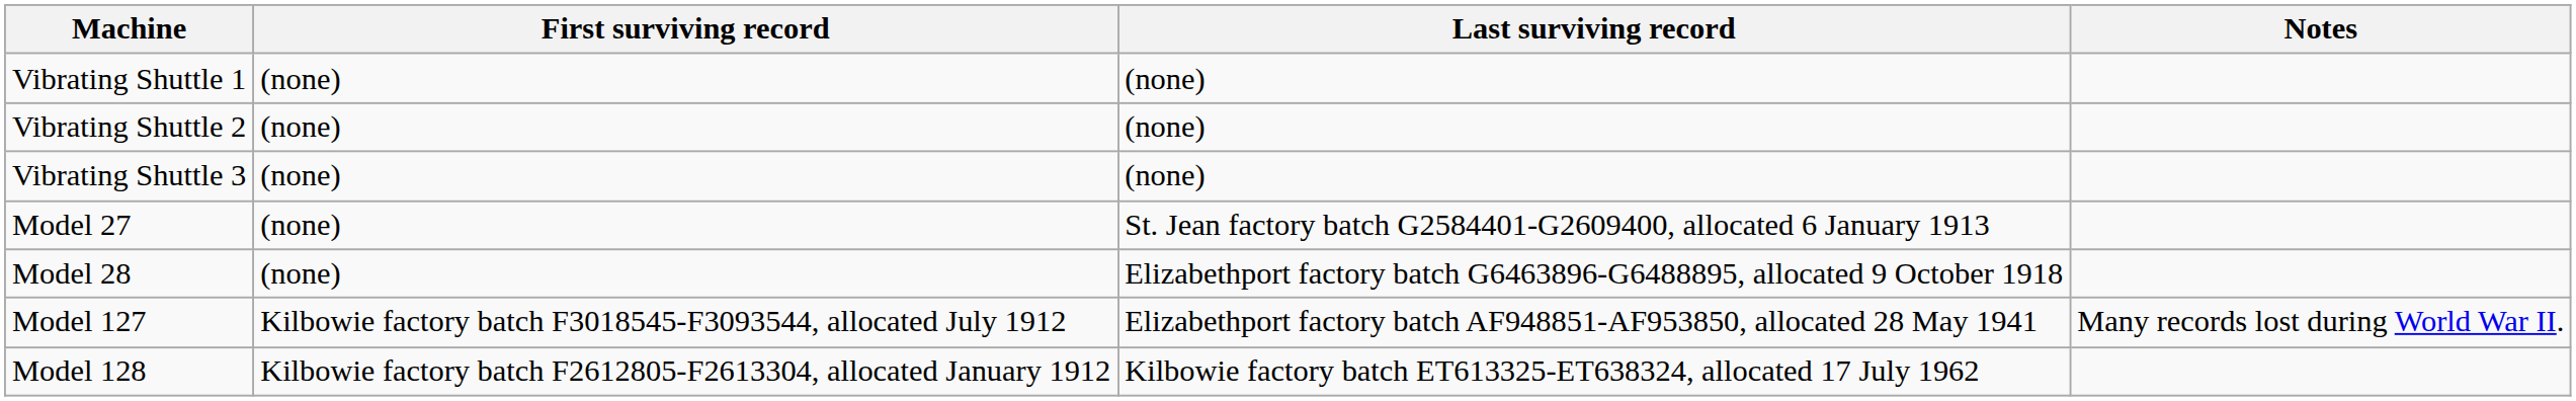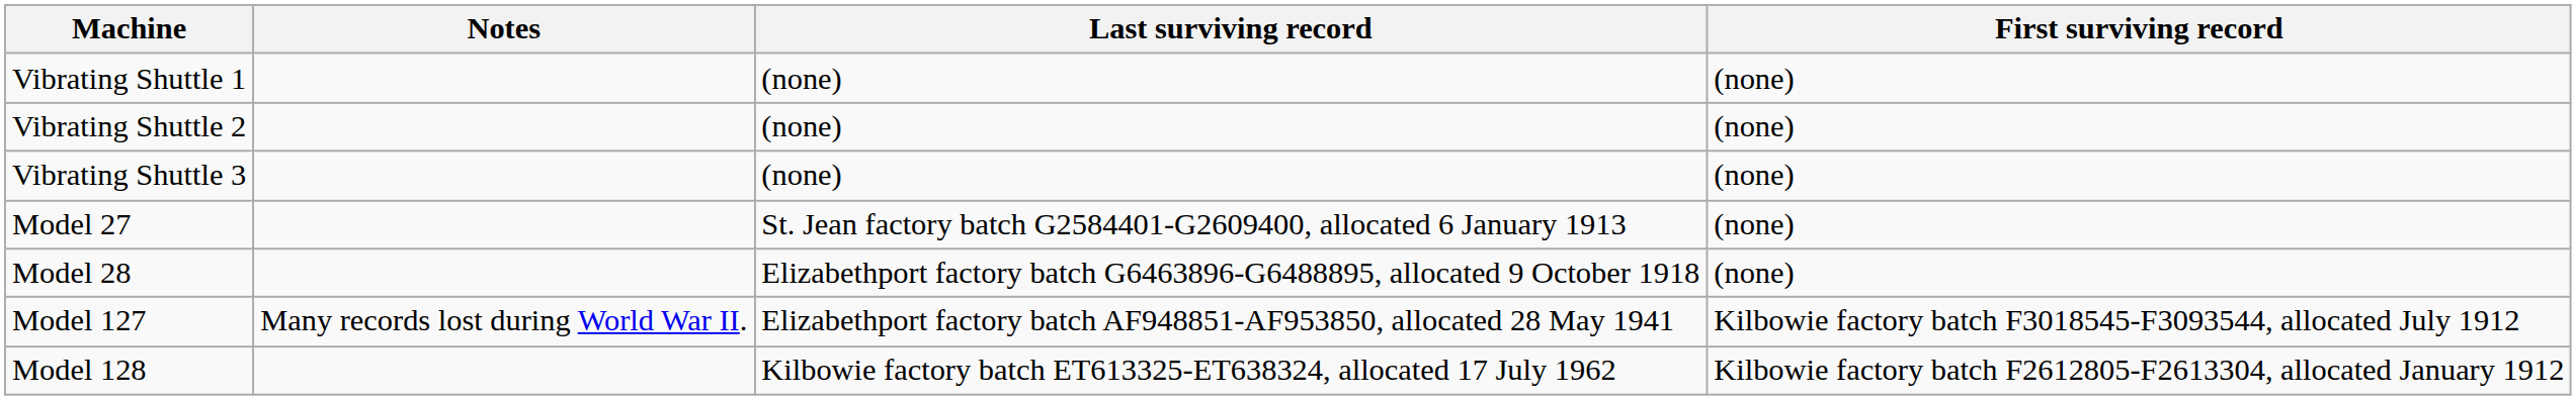columns swapped: First surviving record <-> Notes
